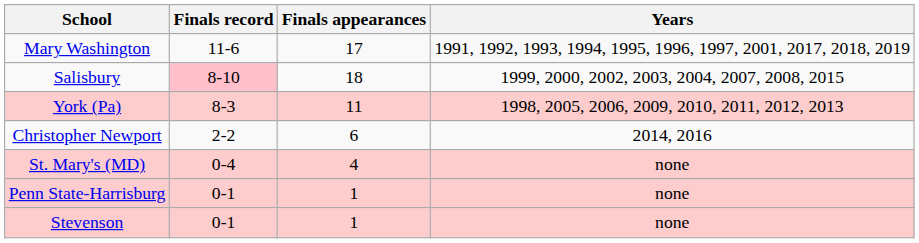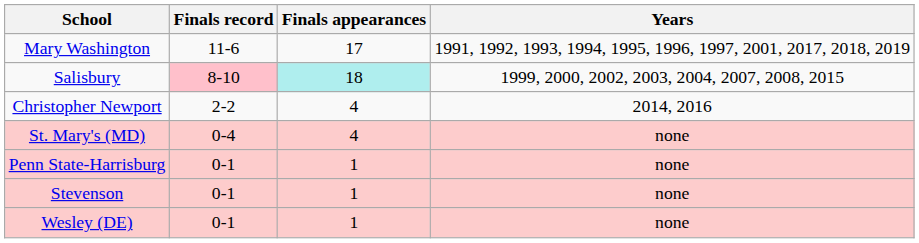Salisbury | Finals appearances: no background -> paleturquoise background
- row: York (Pa) | 8-3 | 11 | 1998, 2005, 2006, 2009, 2010, 2011, 2012, 2013
Christopher Newport | Finals appearances: 6 -> 4
+ row: Wesley (DE) | 0-1 | 1 | none
